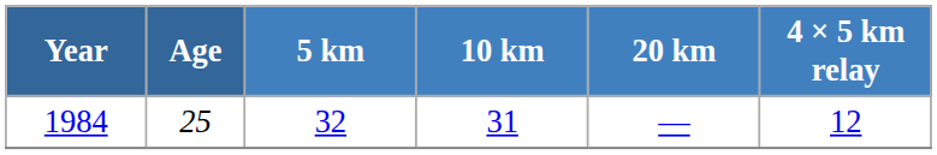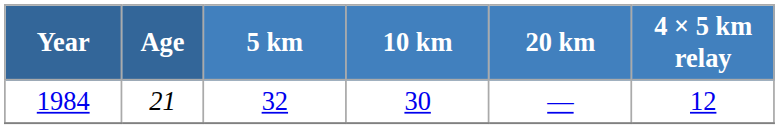1984 | Age: 25 -> 21
1984 | 10 km: 31 -> 30
